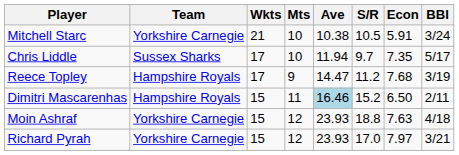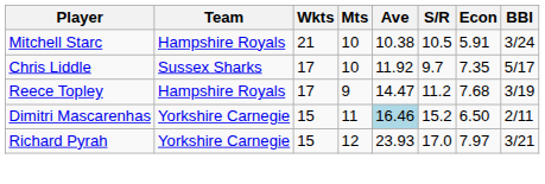Mitchell Starc | Team: Yorkshire Carnegie -> Hampshire Royals
Chris Liddle | Ave: 11.94 -> 11.92
Dimitri Mascarenhas | Team: Hampshire Royals -> Yorkshire Carnegie
- row: Moin Ashraf | Yorkshire Carnegie | 15 | 12 | 23.93 | 18.8 | 7.63 | 4/18
